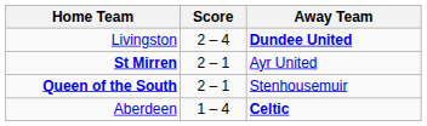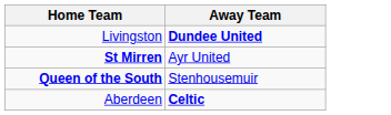- column: Score | 2 – 4 | 2 – 1 | 2 – 1 | 1 – 4
